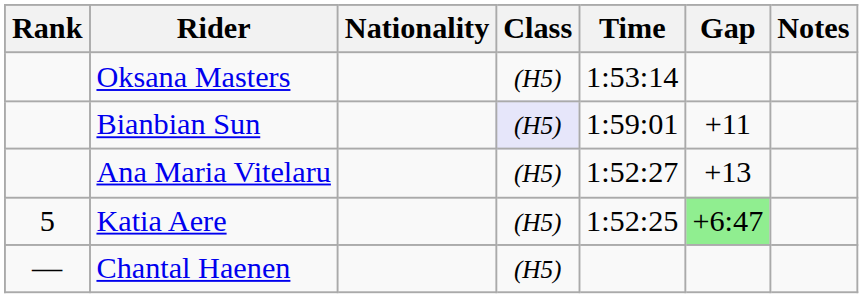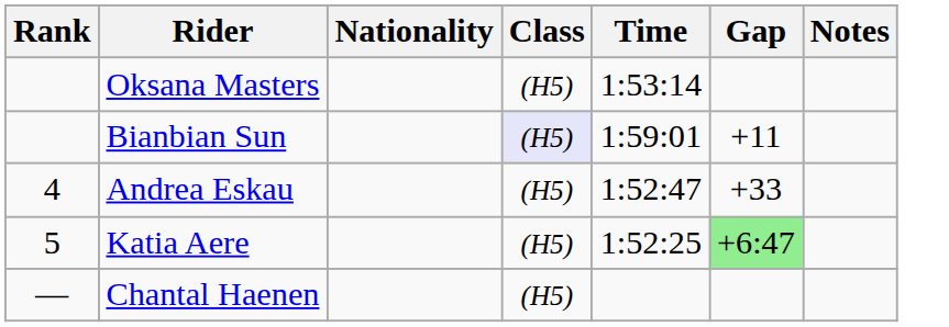- row: Ana Maria Vitelaru | (H5) | 1:52:27 | +13
+ row: 4 | Andrea Eskau | (H5) | 1:52:47 | +33
